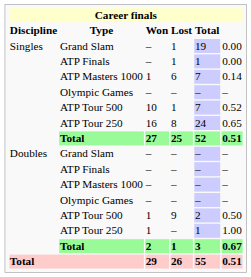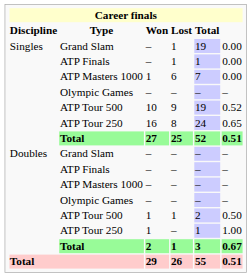Singles / ATP Masters 1000 | column 6: 0.14 -> 0.00
Singles / ATP Tour 500 | Lost: 1 -> 9
Singles / ATP Tour 500 | Total: 7 -> 19
Doubles / ATP Tour 500 | Lost: 9 -> 1
